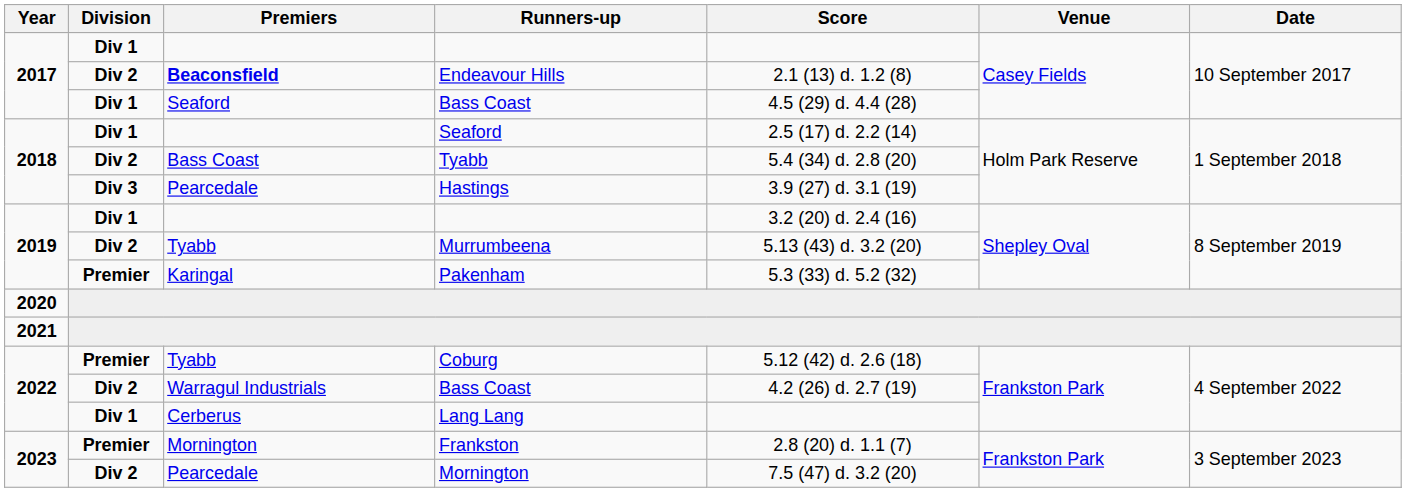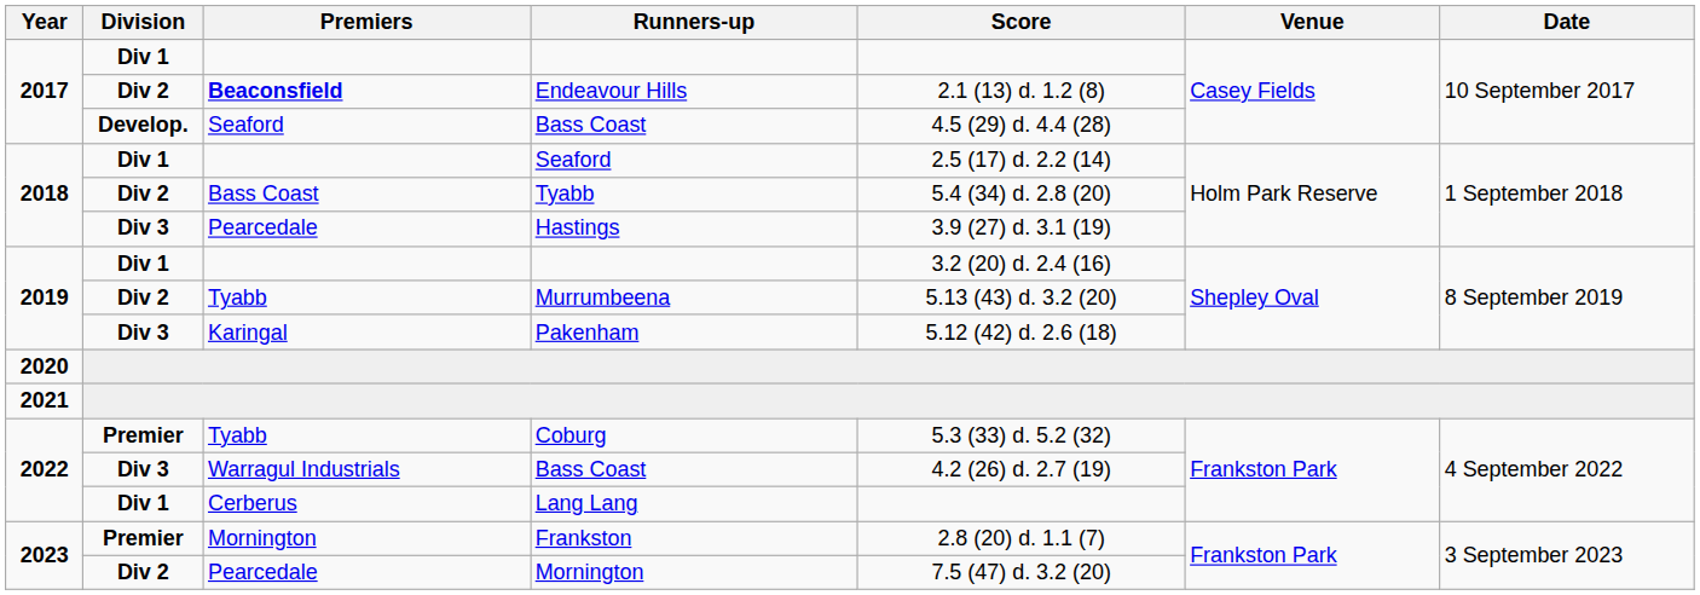2017 / Bass Coast | Division: Div 1 -> Develop.
Pakenham | Division: Premier -> Div 3
Pakenham | Score: 5.3 (33) d. 5.2 (32) -> 5.12 (42) d. 2.6 (18)
Coburg | Score: 5.12 (42) d. 2.6 (18) -> 5.3 (33) d. 5.2 (32)
2022 / Bass Coast | Division: Div 2 -> Div 3
